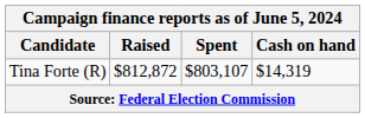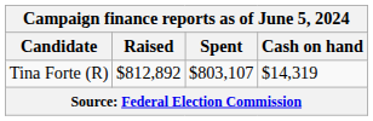Tina Forte (R) | Raised: $812,872 -> $812,892
